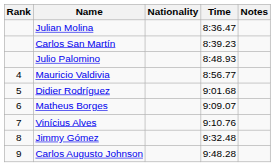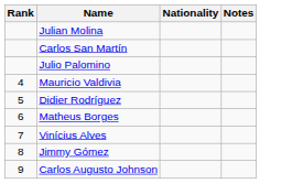- column: Time | 8:36.47 | 8:39.23 | 8:48.93 | 8:56.77 | 9:01.68 | 9:09.07 | 9:10.76 | 9:32.48 | 9:48.28
